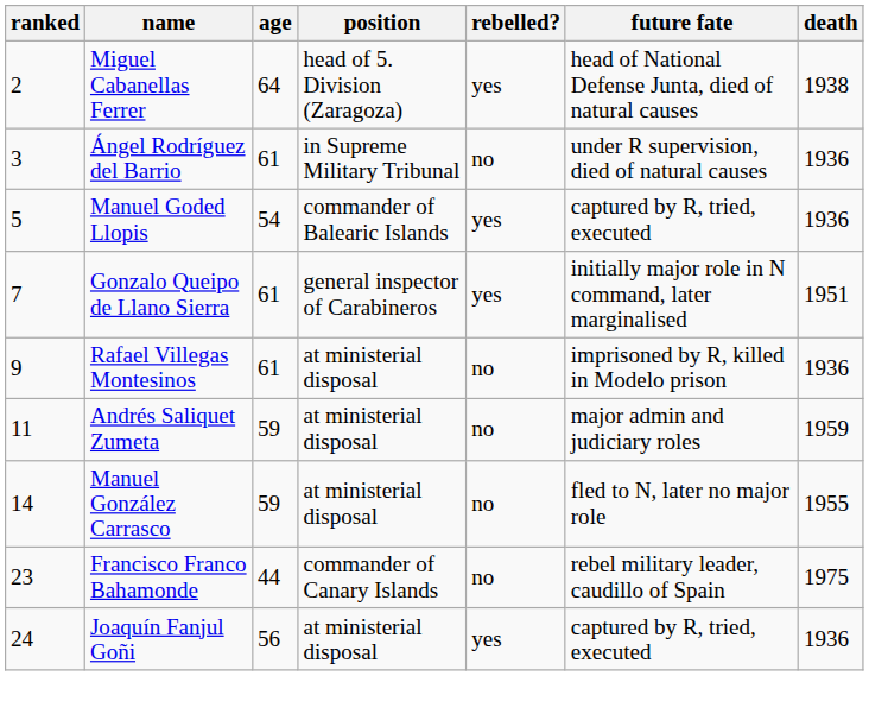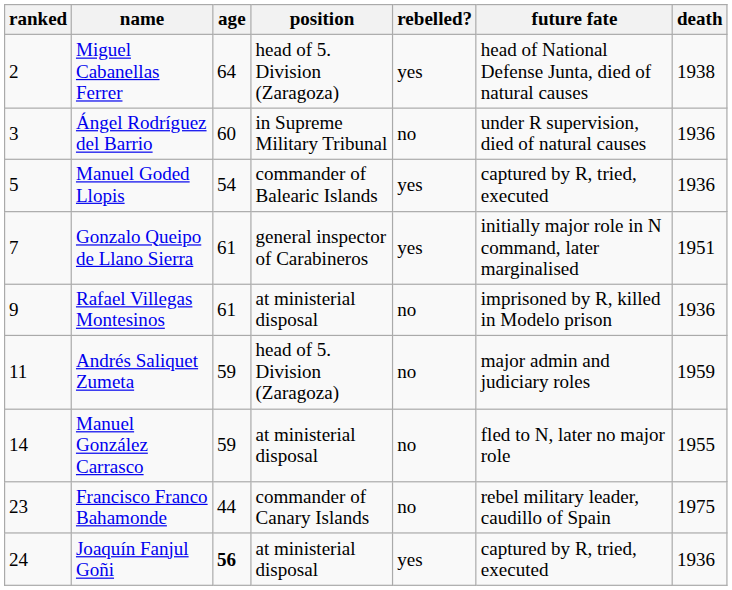Ángel Rodríguez del Barrio | age: 61 -> 60
Andrés Saliquet Zumeta | position: at ministerial disposal -> head of 5. Division (Zaragoza)
Joaquín Fanjul Goñi | age: normal -> bold
